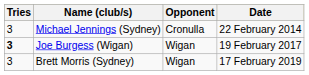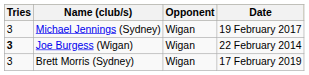Michael Jennings (Sydney) | Opponent: Cronulla -> Wigan
Michael Jennings (Sydney) | Date: 22 February 2014 -> 19 February 2017
Joe Burgess (Wigan) | Date: 19 February 2017 -> 22 February 2014
